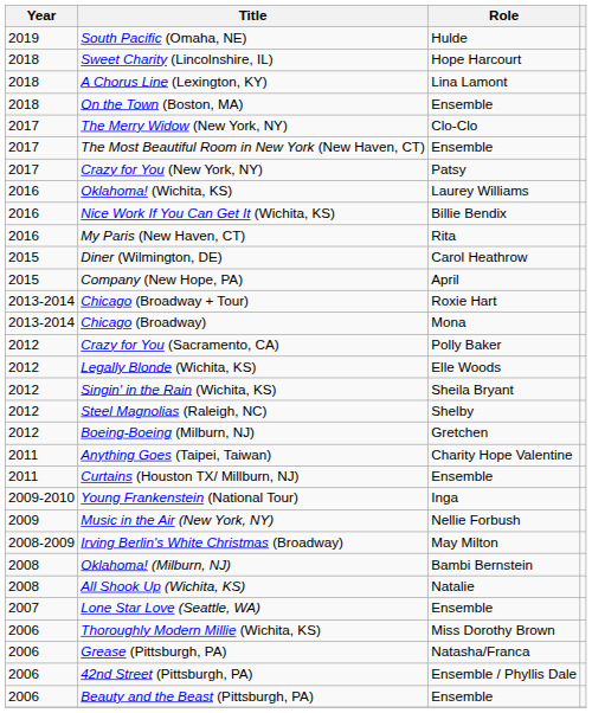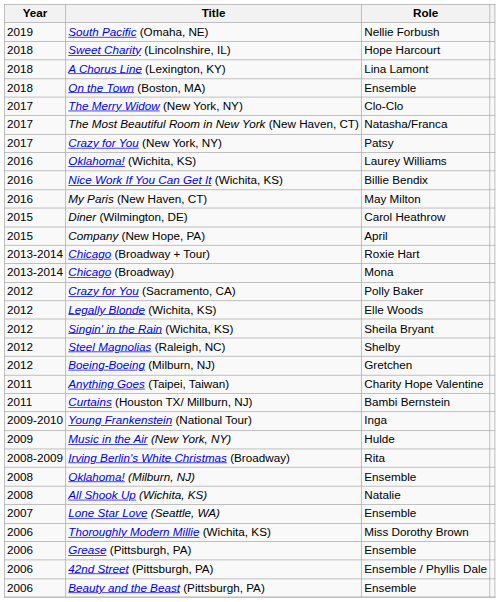South Pacific (Omaha, NE) | Role: Hulde -> Nellie Forbush
The Most Beautiful Room in New York (New Haven, CT) | Role: Ensemble -> Natasha/Franca
My Paris (New Haven, CT) | Role: Rita -> May Milton
Curtains (Houston TX/ Millburn, NJ) | Role: Ensemble -> Bambi Bernstein
Music in the Air (New York, NY) | Role: Nellie Forbush -> Hulde
Irving Berlin's White Christmas (Broadway) | Role: May Milton -> Rita
Oklahoma! (Milburn, NJ) | Role: Bambi Bernstein -> Ensemble
Grease (Pittsburgh, PA) | Role: Natasha/Franca -> Ensemble
